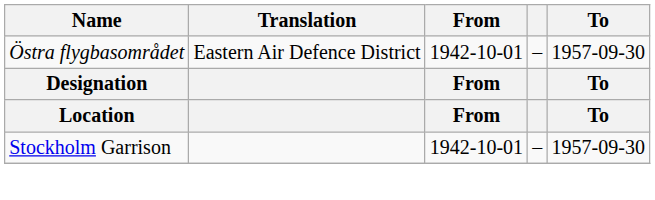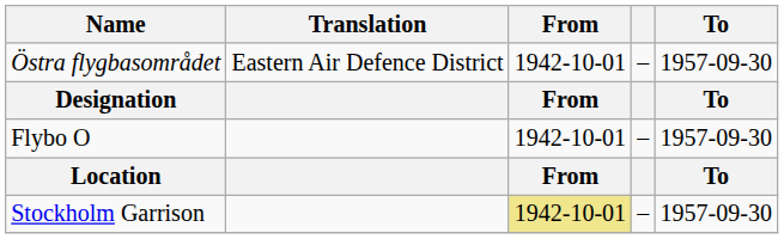+ row: Flybo O | 1942-10-01 | – | 1957-09-30
Stockholm Garrison | From: no background -> khaki background
